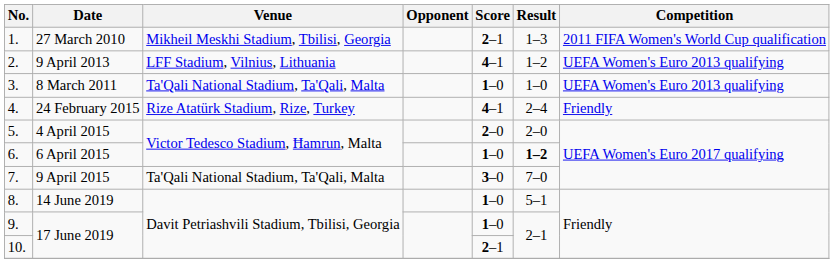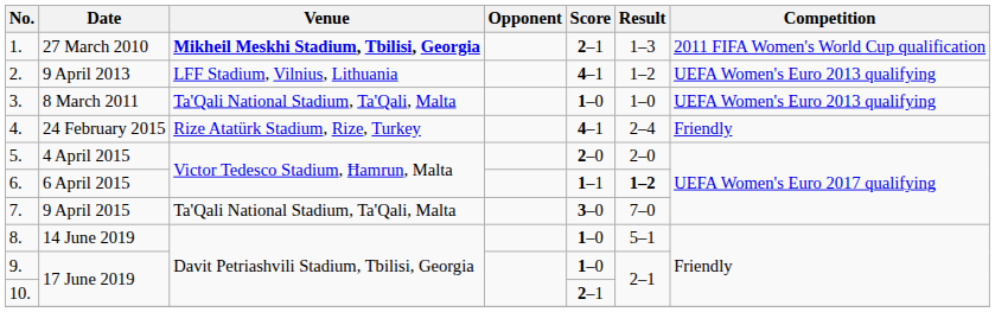27 March 2010 | Venue: normal -> bold
6 April 2015 | Score: 1–0 -> 1–1
